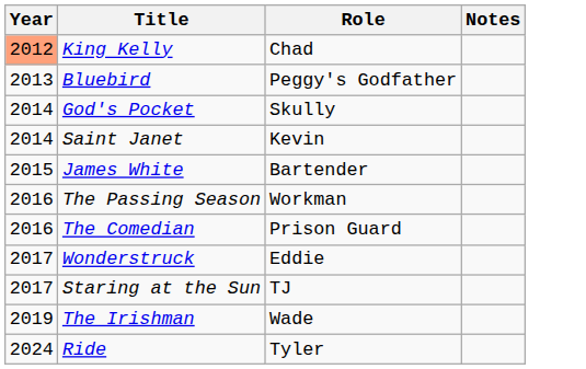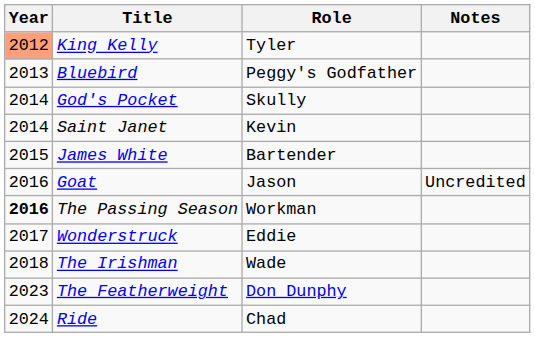King Kelly | Role: Chad -> Tyler
+ row: 2016 | Goat | Jason | Uncredited
The Passing Season | Year: normal -> bold
- row: 2016 | The Comedian | Prison Guard
- row: 2017 | Staring at the Sun | TJ
The Irishman | Year: 2019 -> 2018
+ row: 2023 | The Featherweight | Don Dunphy
Ride | Role: Tyler -> Chad
